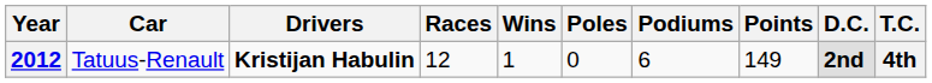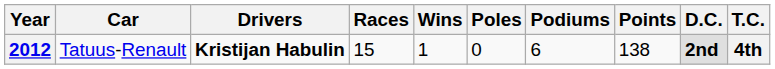2012 | Races: 12 -> 15
2012 | Points: 149 -> 138
